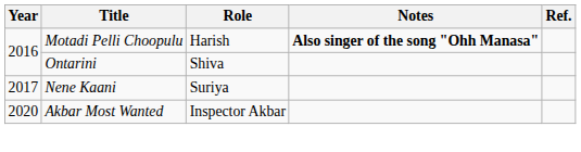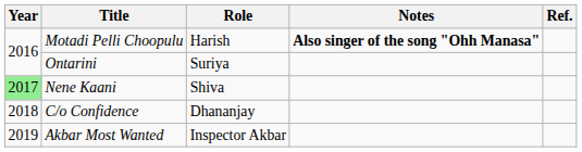Ontarini | Role: Shiva -> Suriya
Nene Kaani | Year: no background -> lightgreen background
Nene Kaani | Role: Suriya -> Shiva
+ row: 2018 | C/o Confidence | Dhananjay
Akbar Most Wanted | Year: 2020 -> 2019
